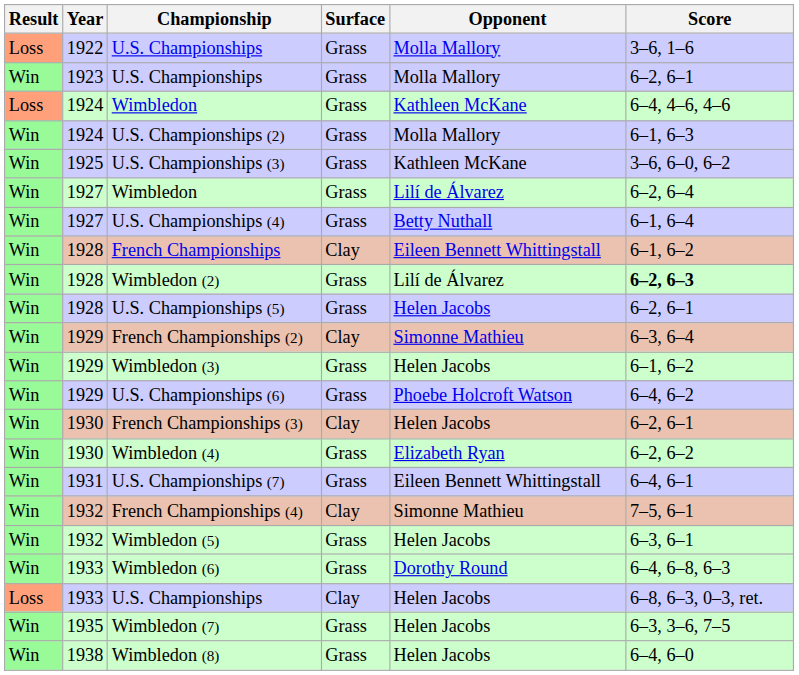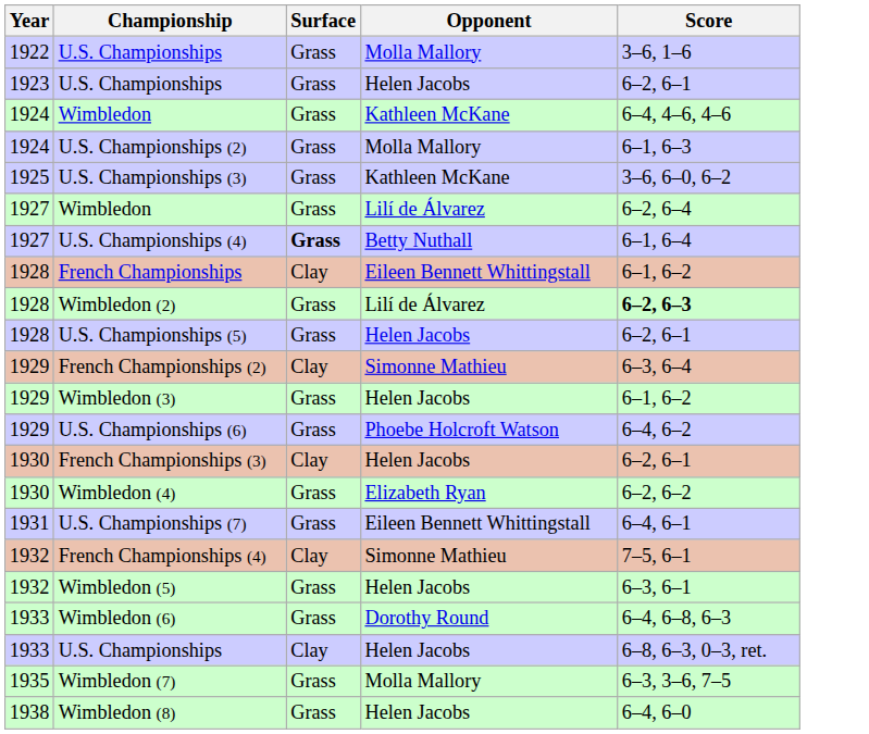- column: Result | Loss | Win | Loss | Win | Win | Win | Win | Win | Win | Win | Win | Win | Win | Win | Win | Win | Win | Win | Win | Loss | Win | Win
1923 / U.S. Championships | Opponent: Molla Mallory -> Helen Jacobs
U.S. Championships (4) | Surface: normal -> bold
Wimbledon (7) | Opponent: Helen Jacobs -> Molla Mallory
